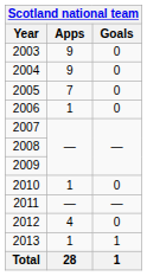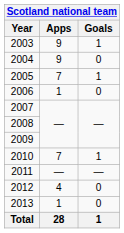2003 | Goals: 0 -> 1
2005 | Goals: 0 -> 1
2010 | Apps: 1 -> 7
2010 | Goals: 0 -> 1
2013 | Goals: 1 -> 0
